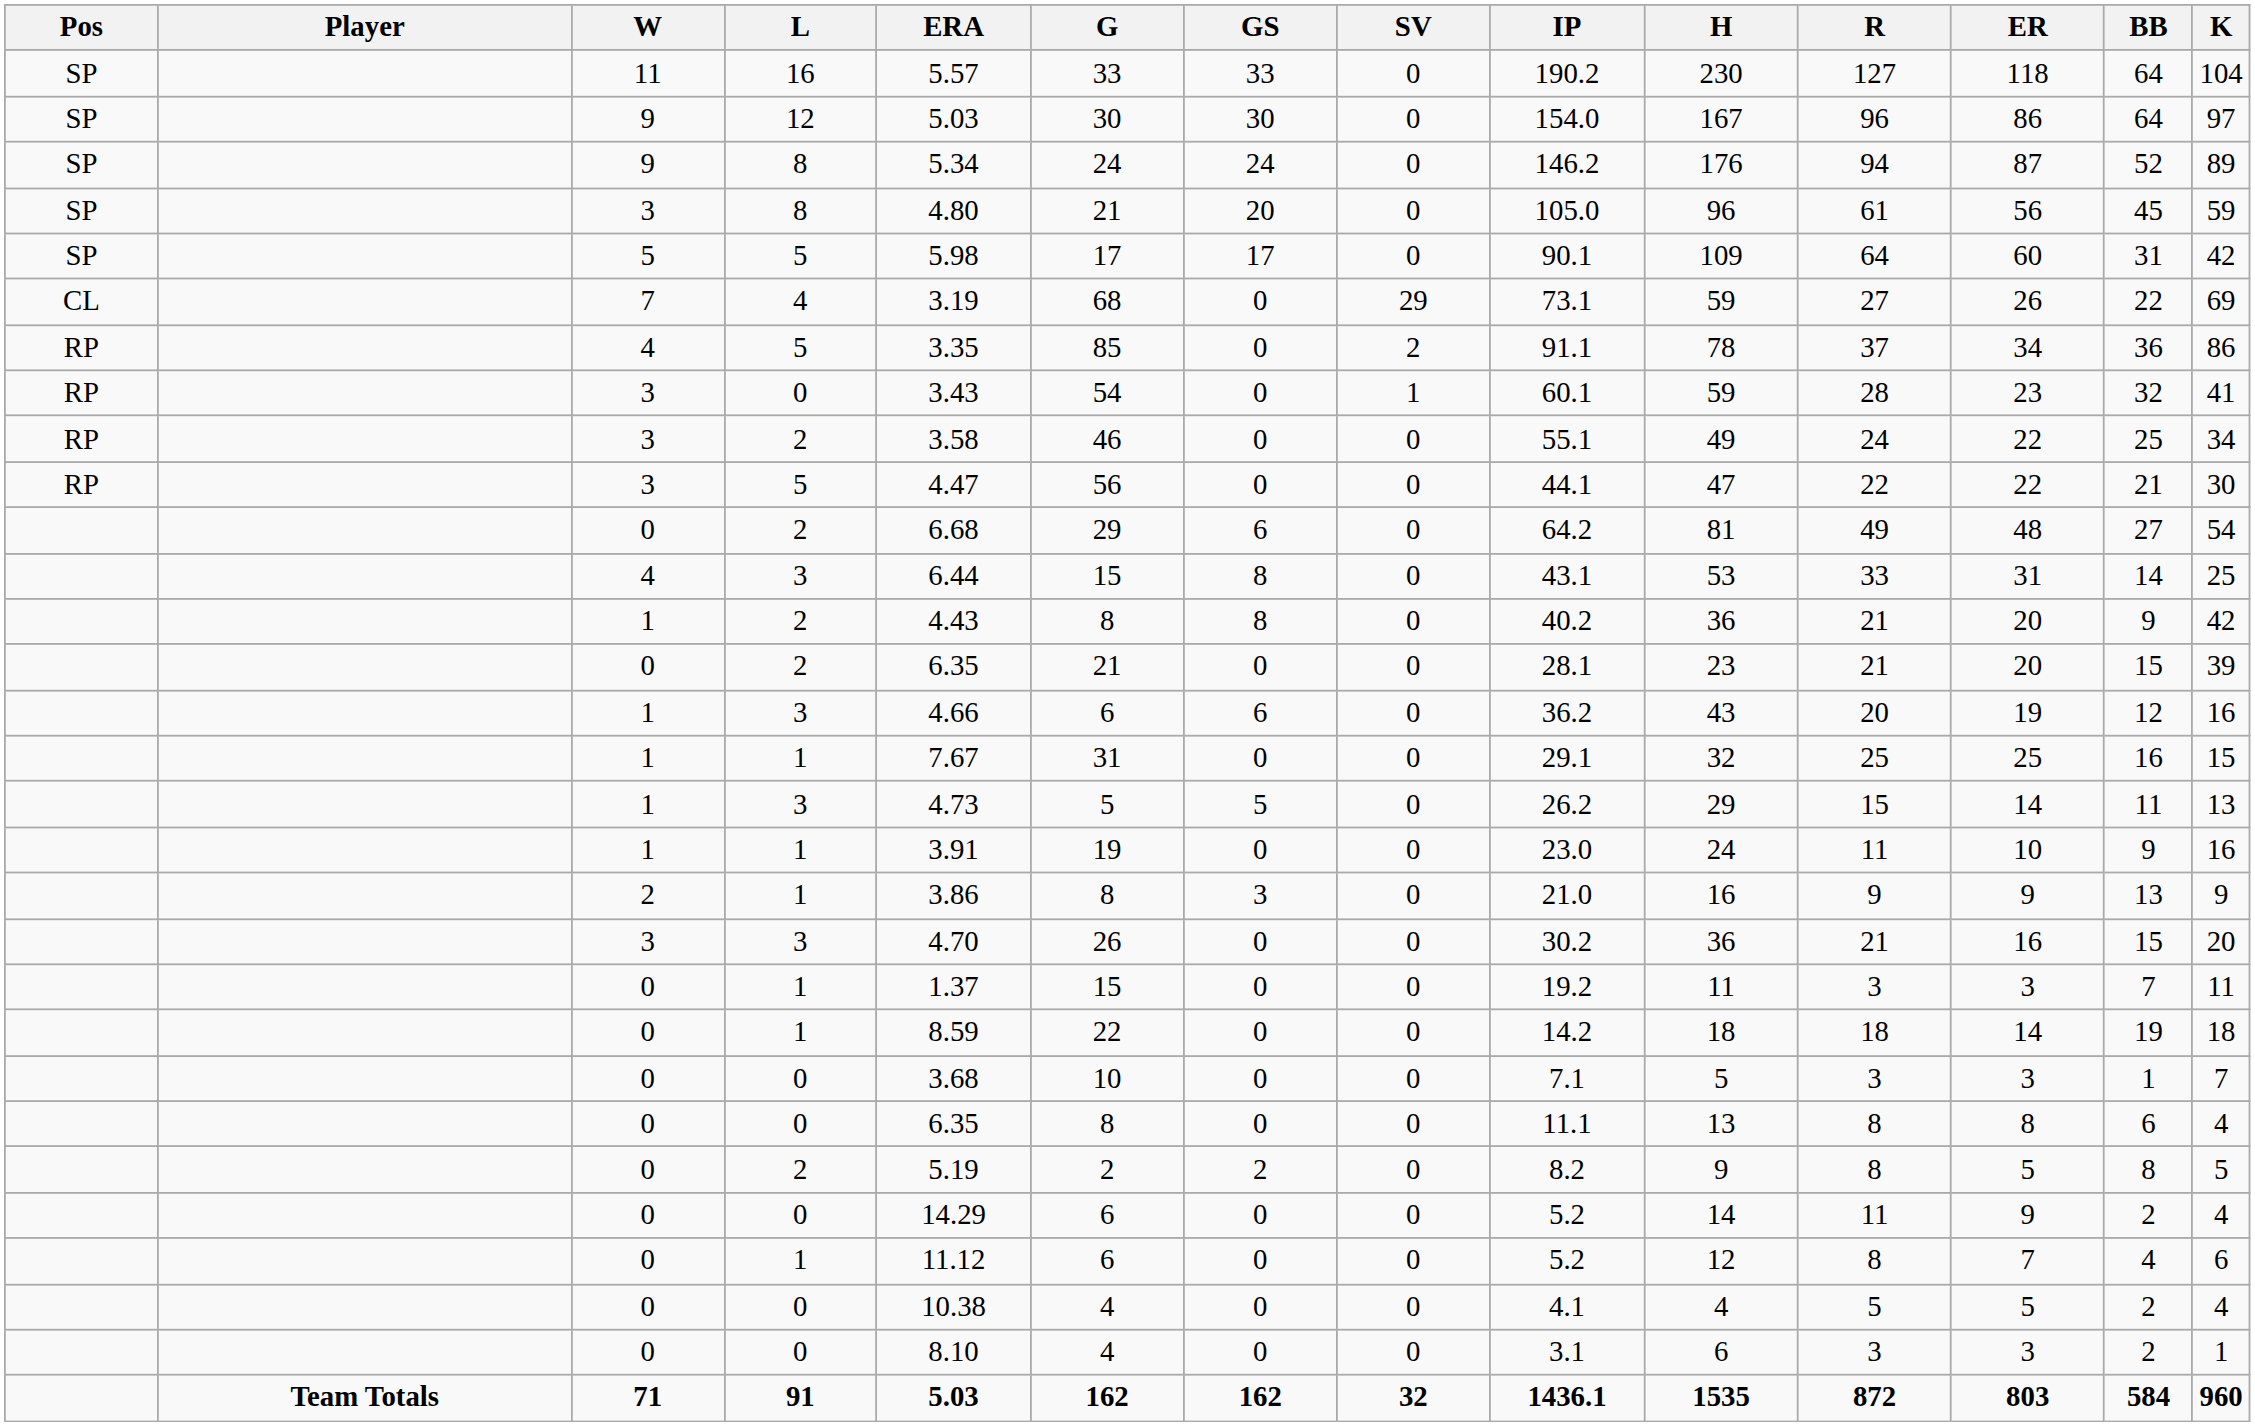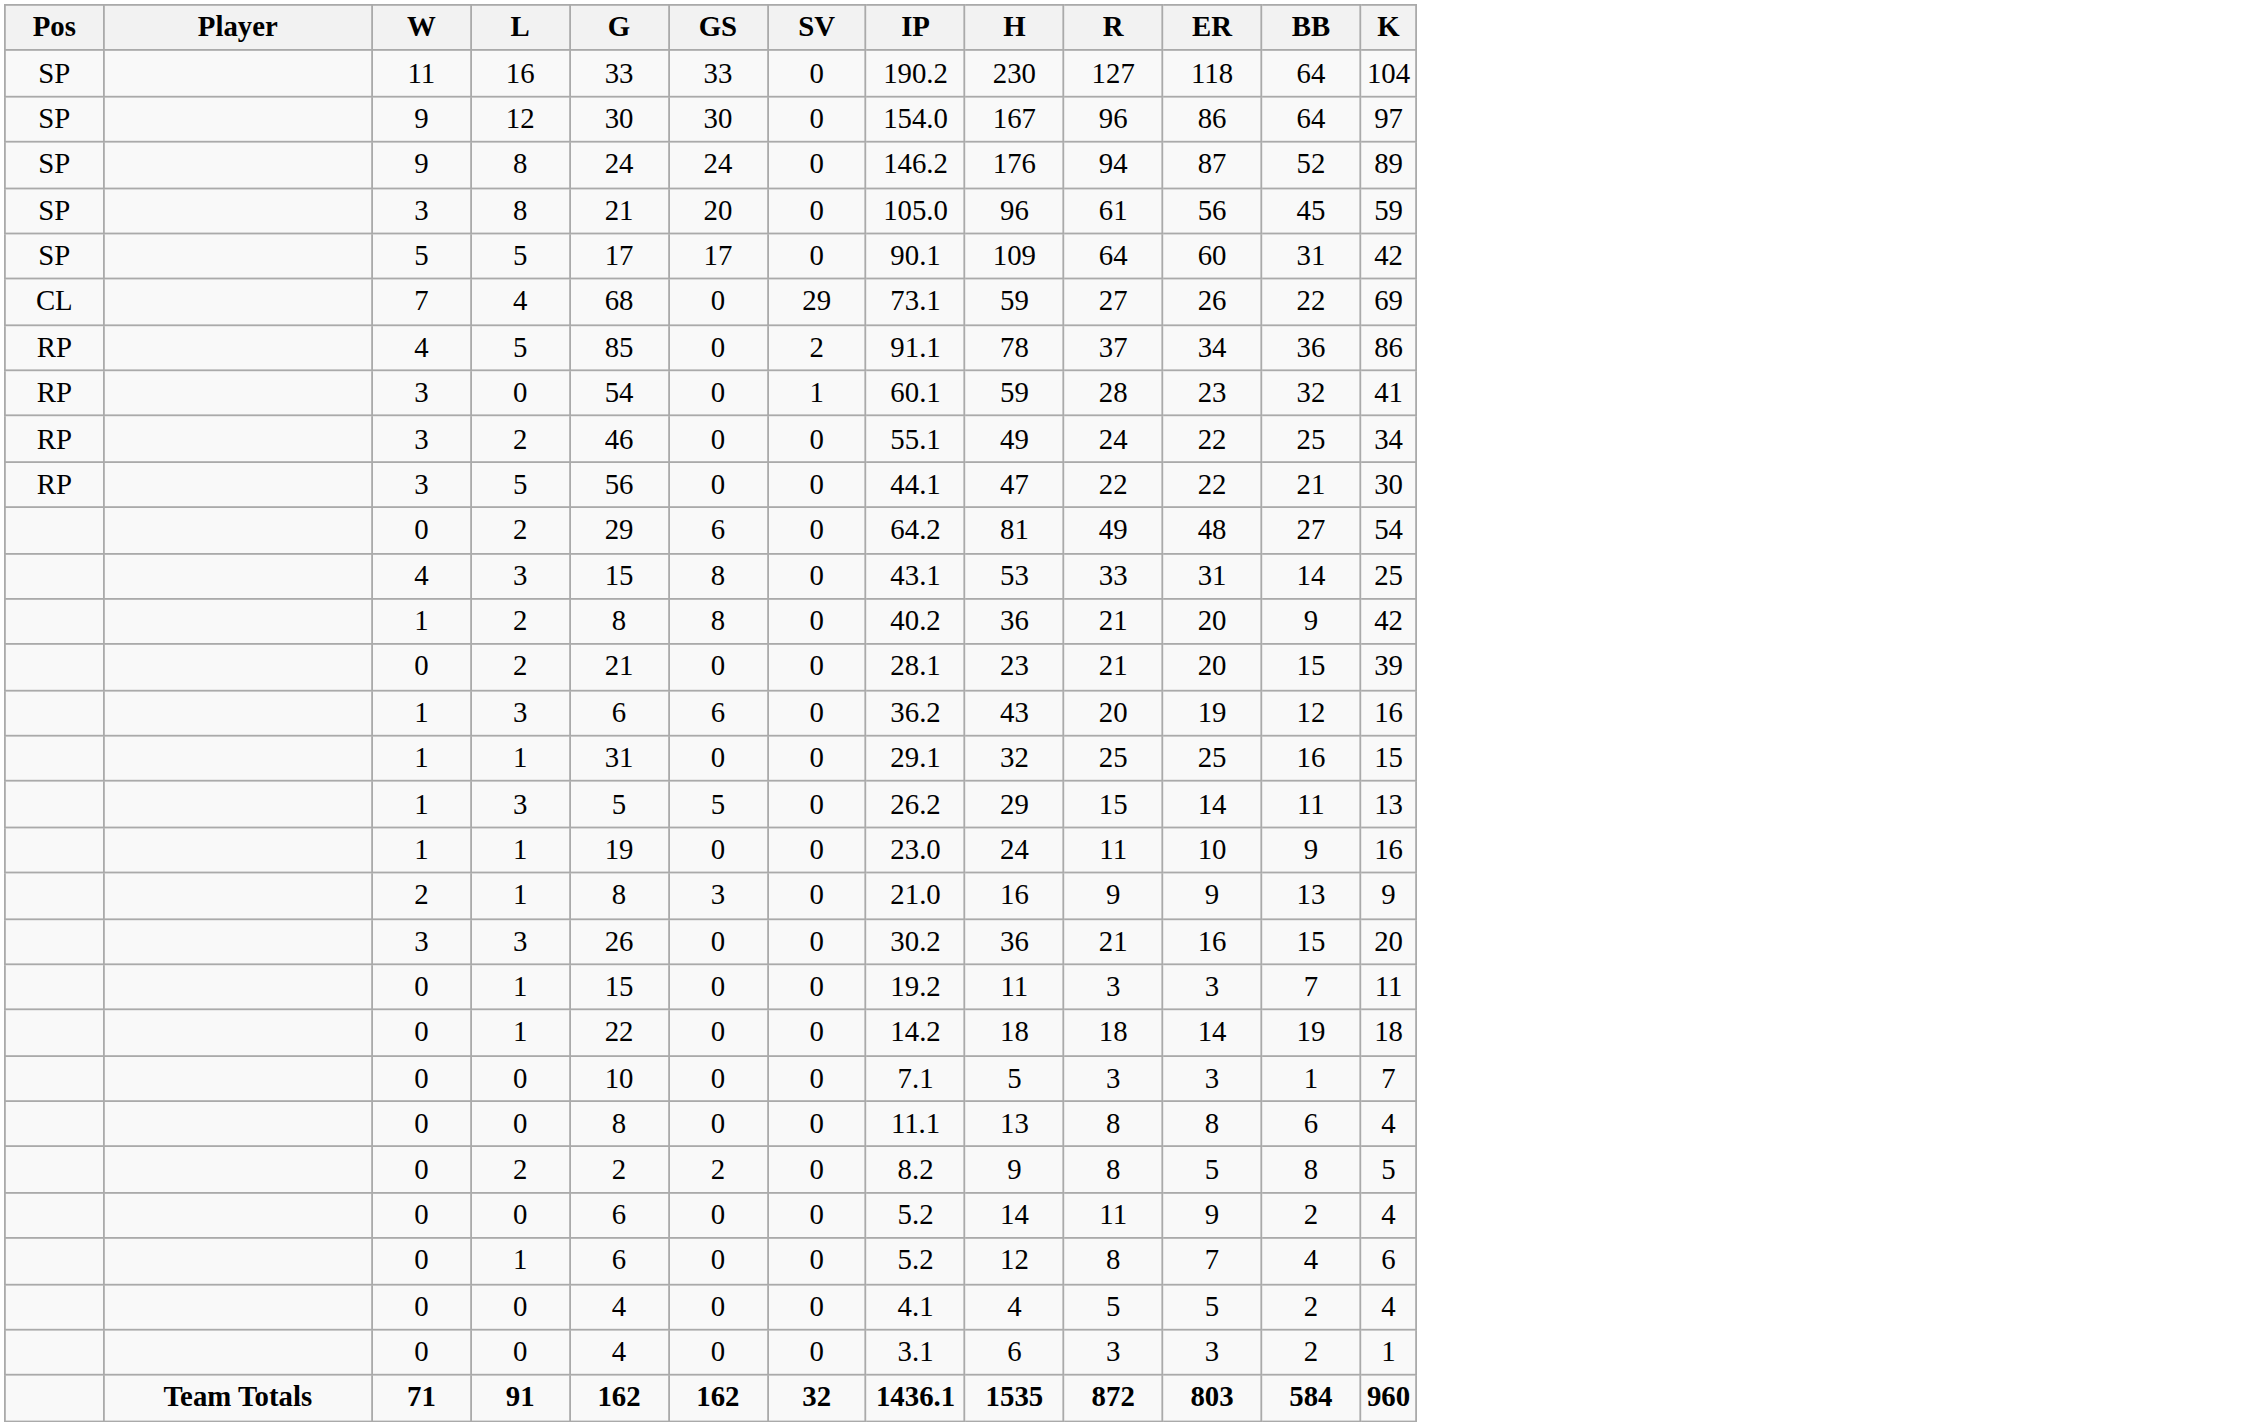- column: ERA | 5.57 | 5.03 | 5.34 | 4.80 | 5.98 | 3.19 | 3.35 | 3.43 | 3.58 | 4.47 | 6.68 | 6.44 | 4.43 | 6.35 | 4.66 | 7.67 | 4.73 | 3.91 | 3.86 | 4.70 | 1.37 | 8.59 | 3.68 | 6.35 | 5.19 | 14.29 | 11.12 | 10.38 | 8.10 | 5.03
